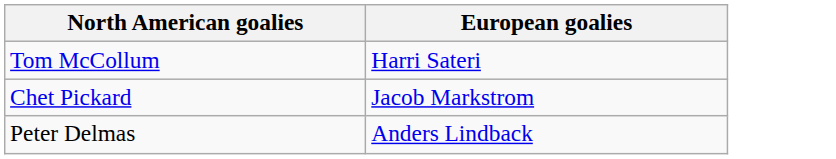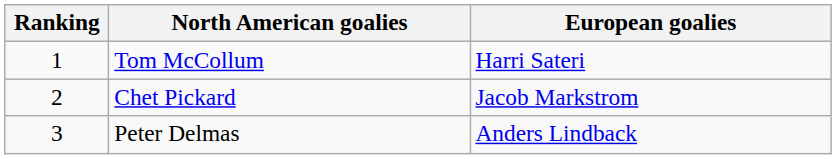+ column: Ranking | 1 | 2 | 3
